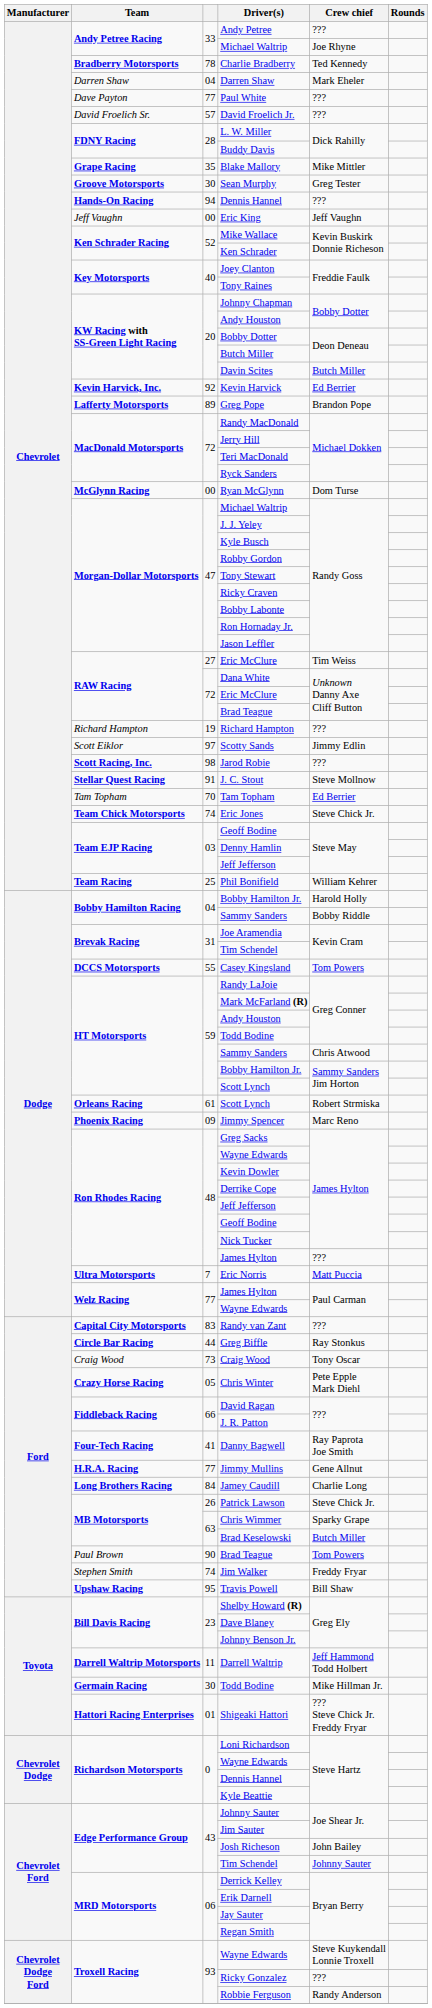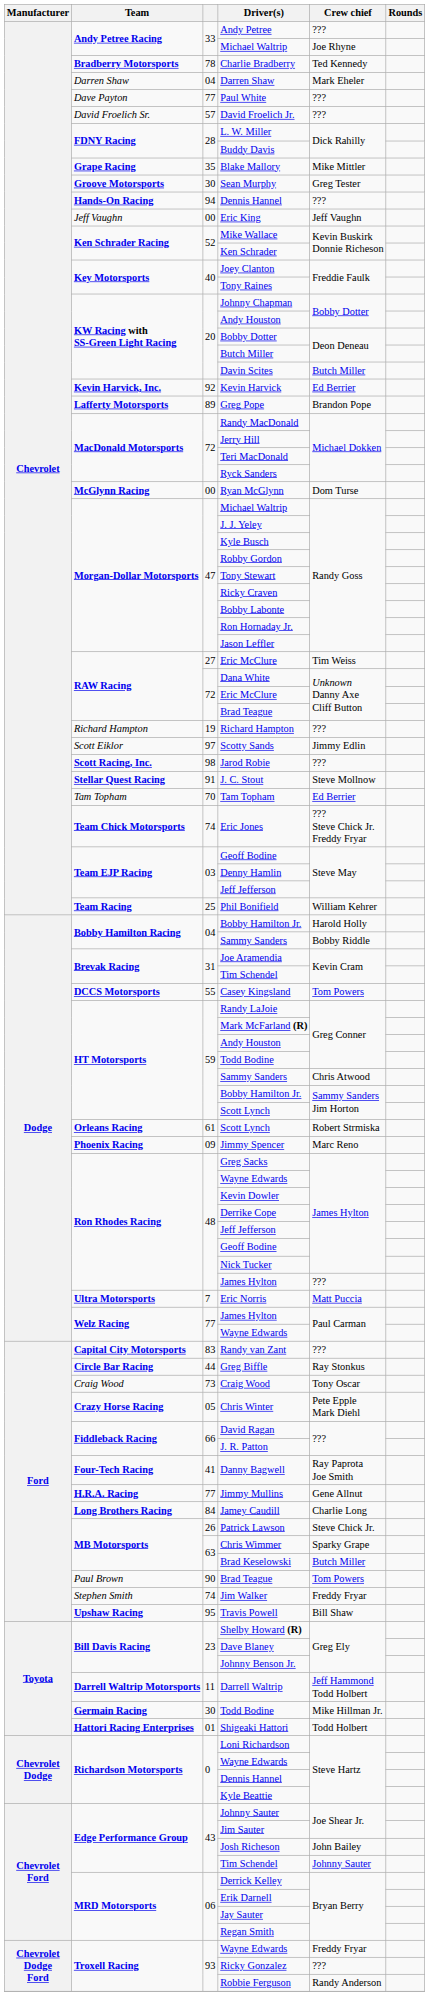Eric Jones | Crew chief: Steve Chick Jr. -> ??? Steve Chick Jr. Freddy Fryar
Shigeaki Hattori | Crew chief: ??? Steve Chick Jr. Freddy Fryar -> Todd Holbert
93 / Wayne Edwards | Crew chief: Steve Kuykendall Lonnie Troxell -> Freddy Fryar
